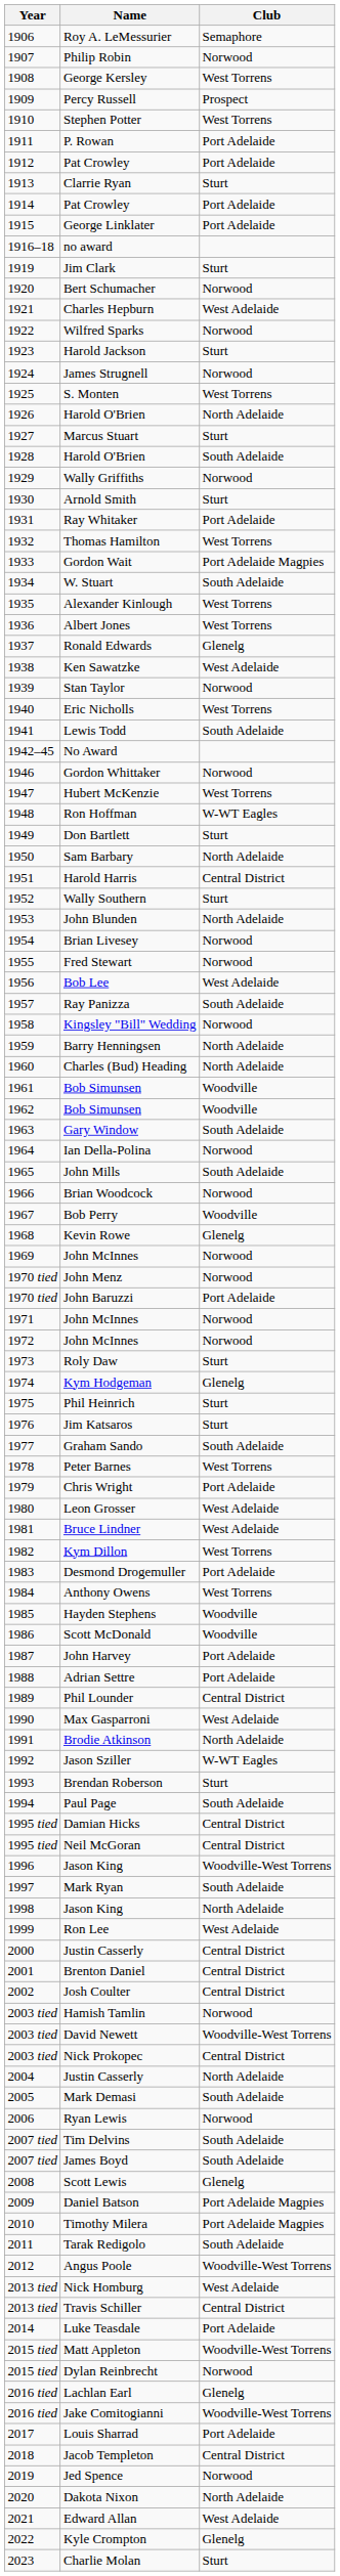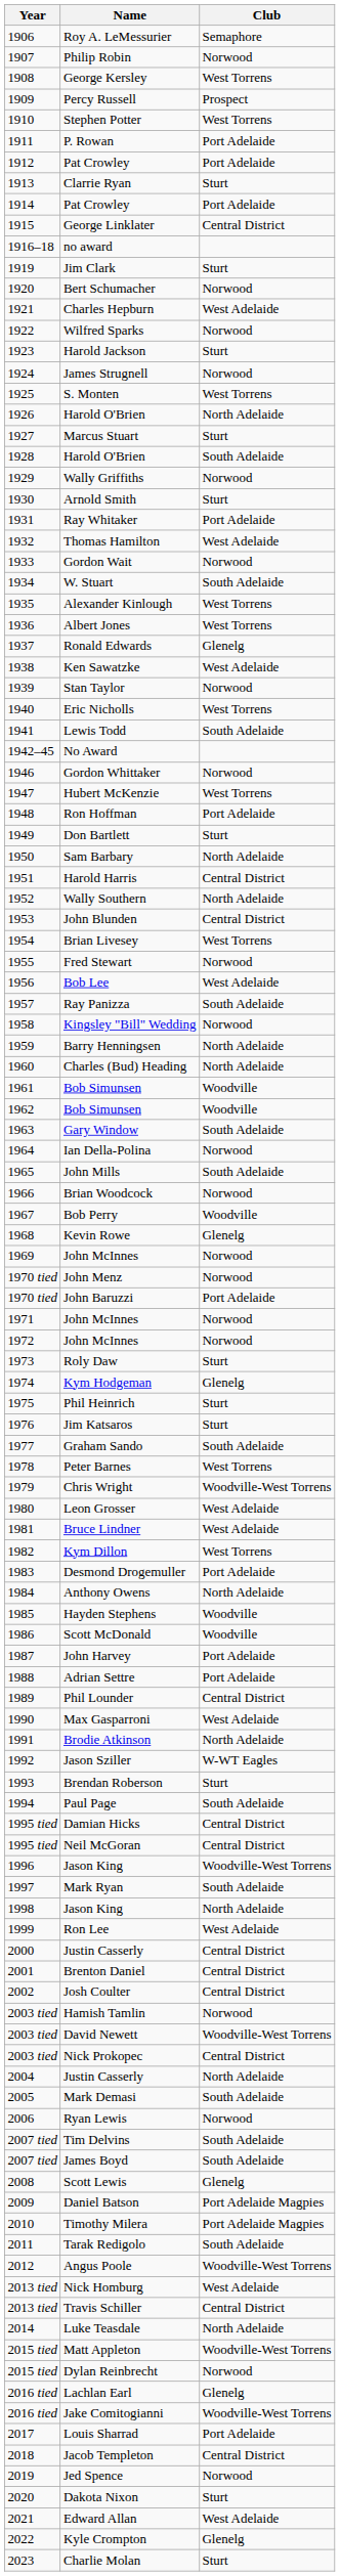George Linklater | Club: Port Adelaide -> Central District
Thomas Hamilton | Club: West Torrens -> West Adelaide
Gordon Wait | Club: Port Adelaide Magpies -> Norwood
Ron Hoffman | Club: W-WT Eagles -> Port Adelaide
Wally Southern | Club: Sturt -> North Adelaide
John Blunden | Club: North Adelaide -> Central District
Brian Livesey | Club: Norwood -> West Torrens
Chris Wright | Club: Port Adelaide -> Woodville-West Torrens
Anthony Owens | Club: West Torrens -> North Adelaide
Luke Teasdale | Club: Port Adelaide -> North Adelaide
Dakota Nixon | Club: North Adelaide -> Sturt
